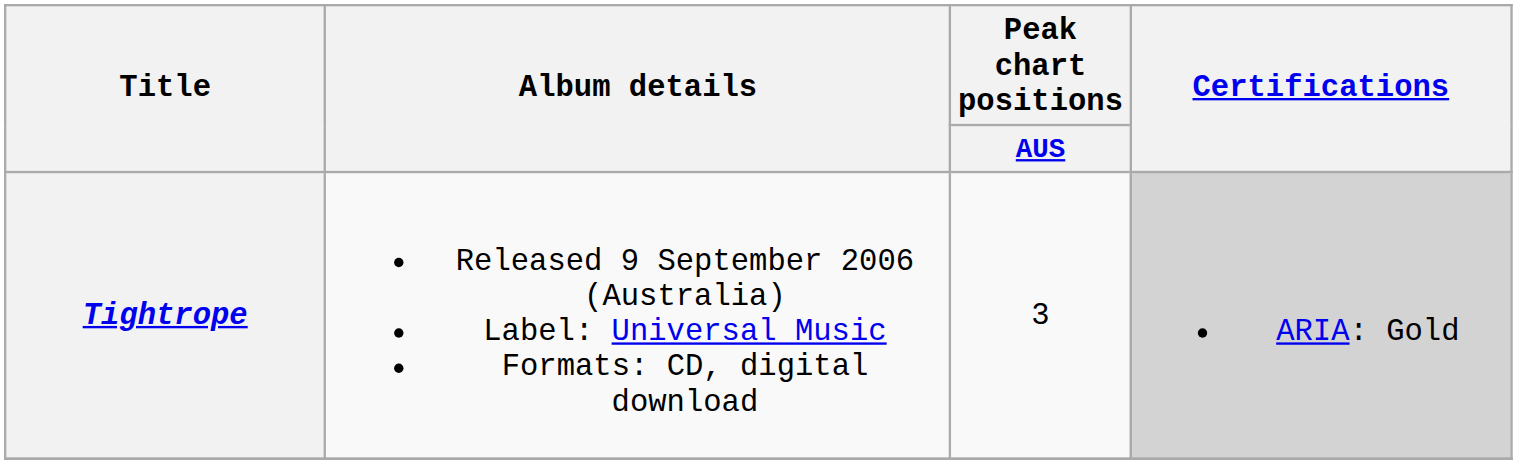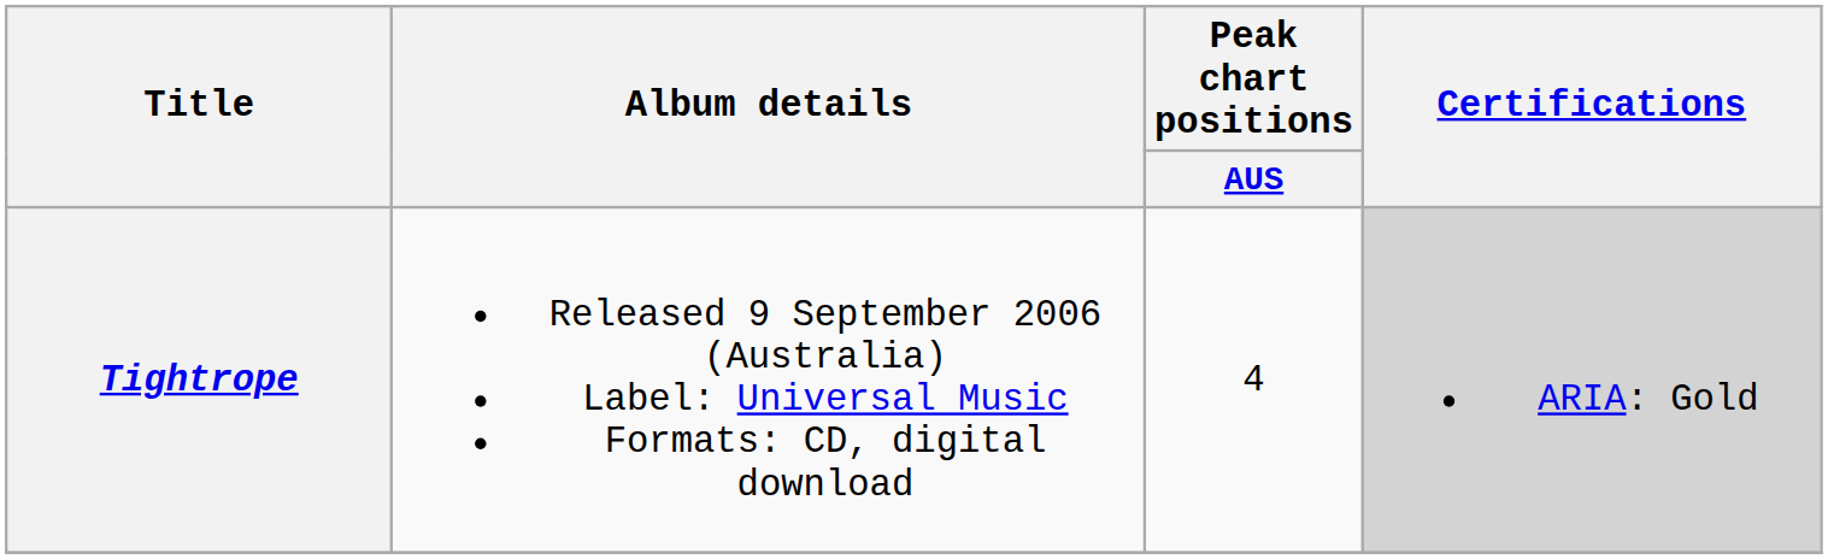Tightrope | Peak chart positions / AUS: 3 -> 4
